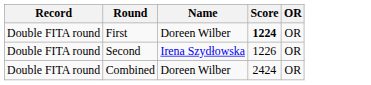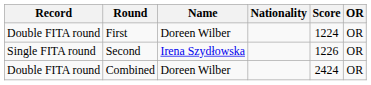+ column: Nationality
First | Score: bold -> normal
Second | Record: Double FITA round -> Single FITA round
